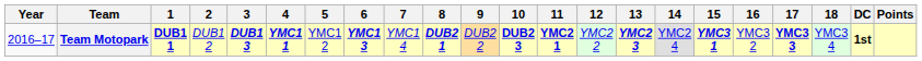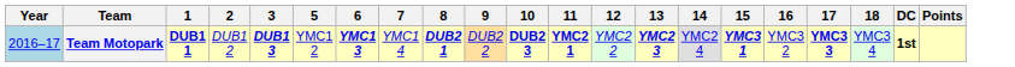- column: 4 | YMC1 1
Team Motopark | Year: no background -> lightblue background
